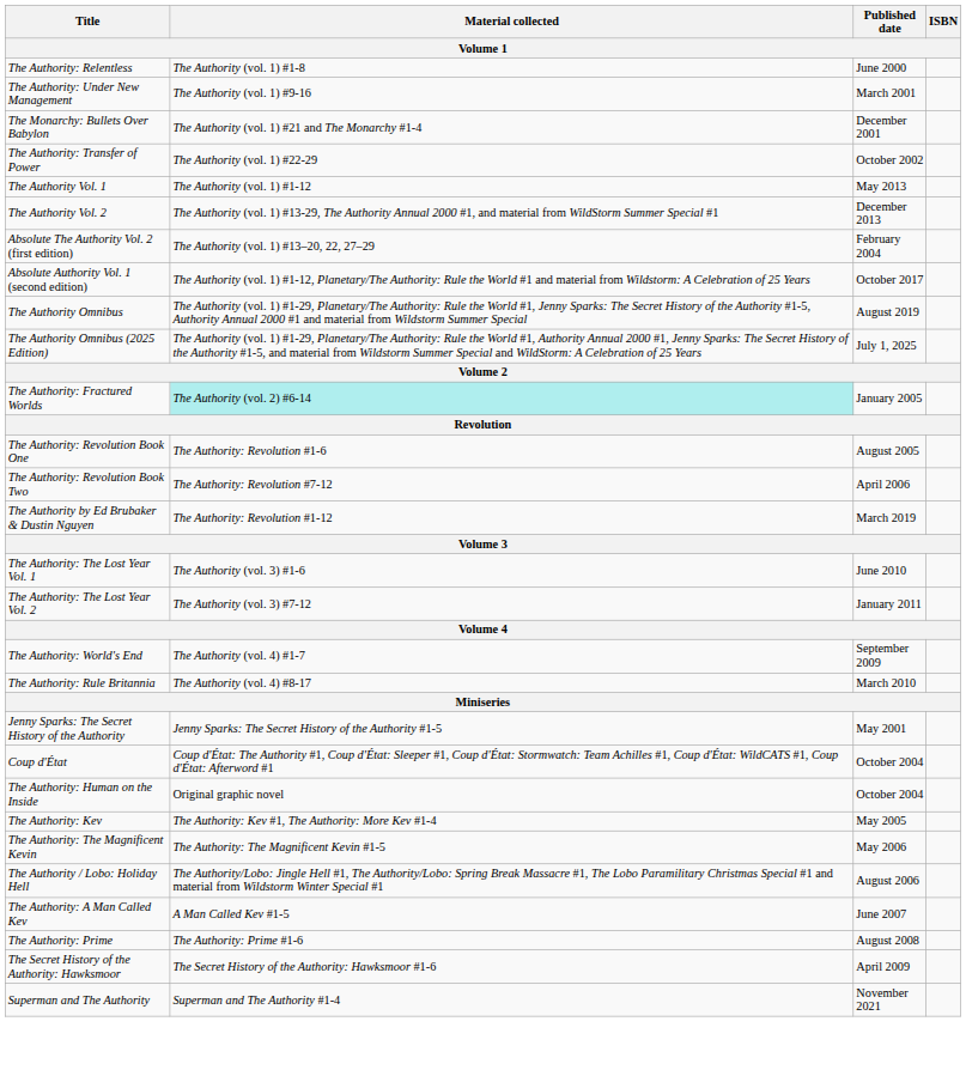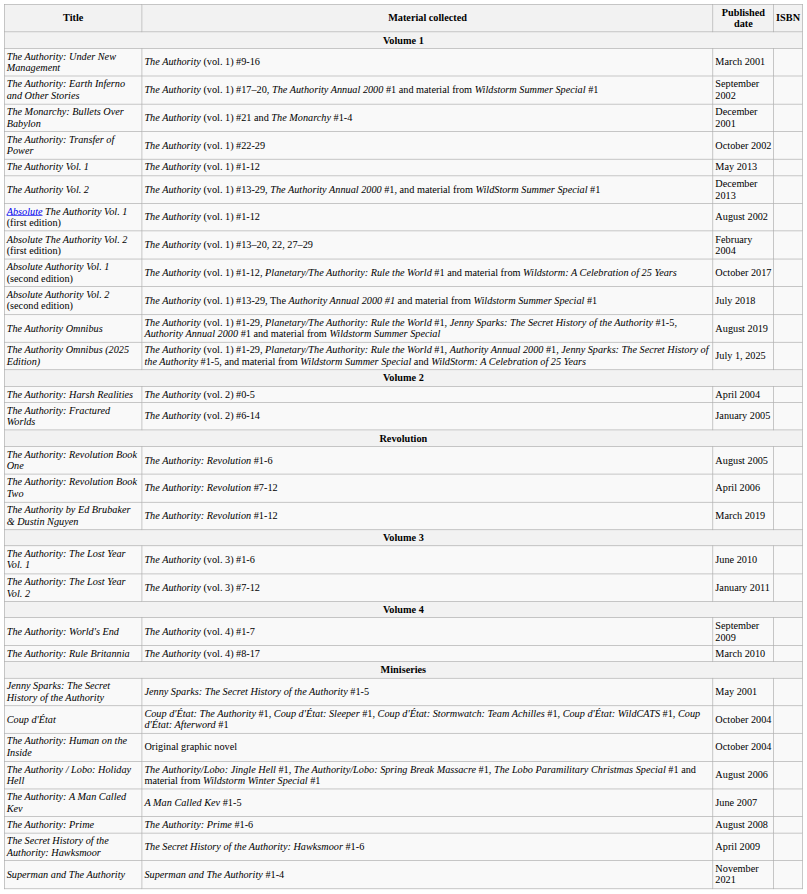- row: The Authority: Relentless | The Authority (vol. 1) #1-8 | June 2000
+ row: The Authority: Earth Inferno and Other Stories | The Authority (vol. 1) #17–20, The Authority Annual 2000 #1 and material from Wildstorm Summer Special #1 | September 2002
+ row: Absolute The Authority Vol. 1 (first edition) | The Authority (vol. 1) #1-12 | August 2002
+ row: Absolute Authority Vol. 2 (second edition) | The Authority (vol. 1) #13-29, The Authority Annual 2000 #1 and material from Wildstorm Summer Special #1 | July 2018
+ row: The Authority: Harsh Realities | The Authority (vol. 2) #0-5 | April 2004
The Authority: Fractured Worlds | Material collected: paleturquoise background -> no background
- row: The Authority: Kev | The Authority: Kev #1, The Authority: More Kev #1-4 | May 2005
- row: The Authority: The Magnificent Kevin | The Authority: The Magnificent Kevin #1-5 | May 2006
